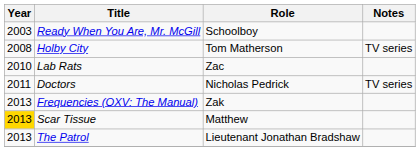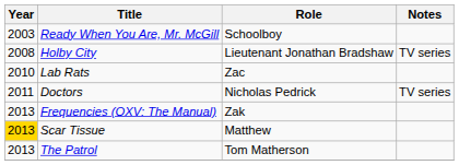Holby City | Role: Tom Matherson -> Lieutenant Jonathan Bradshaw
The Patrol | Role: Lieutenant Jonathan Bradshaw -> Tom Matherson
